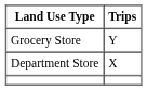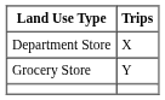rows swapped: Department Store <-> Grocery Store
